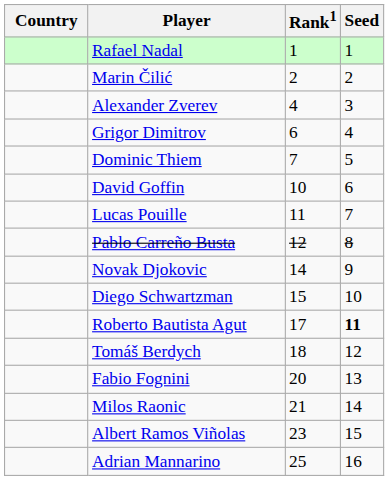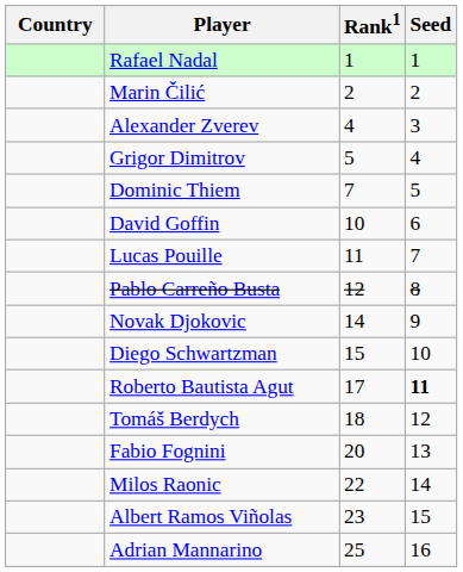Grigor Dimitrov | Rank1: 6 -> 5
Milos Raonic | Rank1: 21 -> 22
